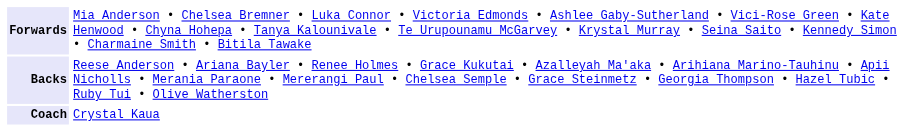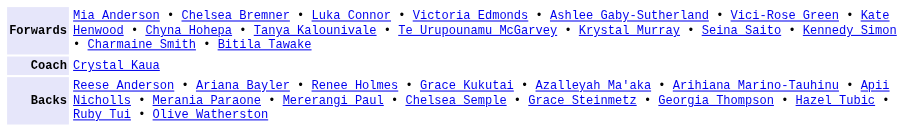rows swapped: Backs <-> Coach
